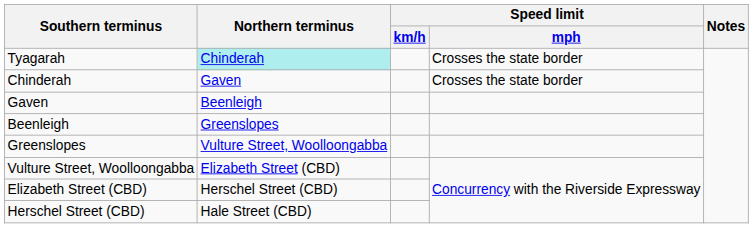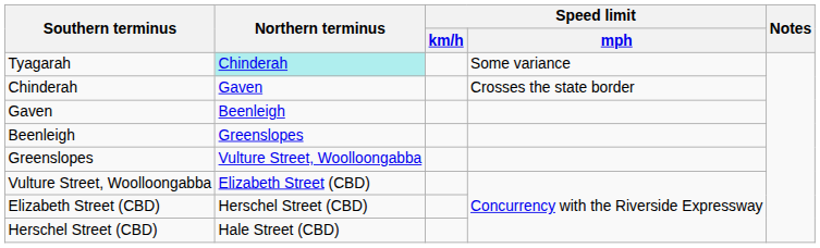Tyagarah | Speed limit / mph: Crosses the state border -> Some variance
